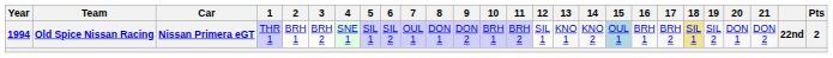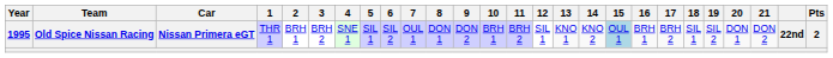Old Spice Nissan Racing | Year: 1994 -> 1995
Old Spice Nissan Racing | 18: khaki background -> no background
